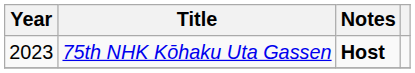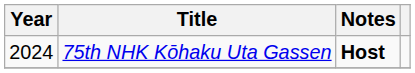75th NHK Kōhaku Uta Gassen | Year: 2023 -> 2024
